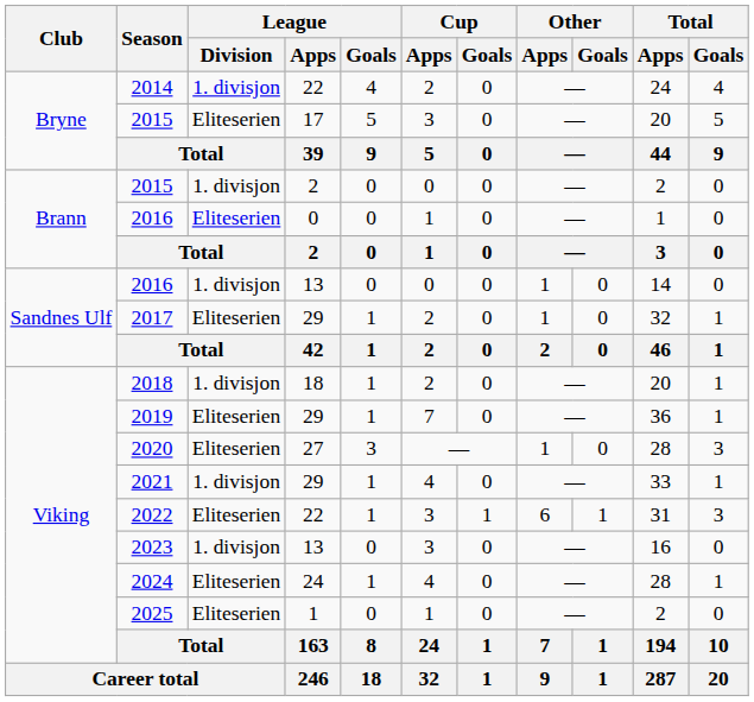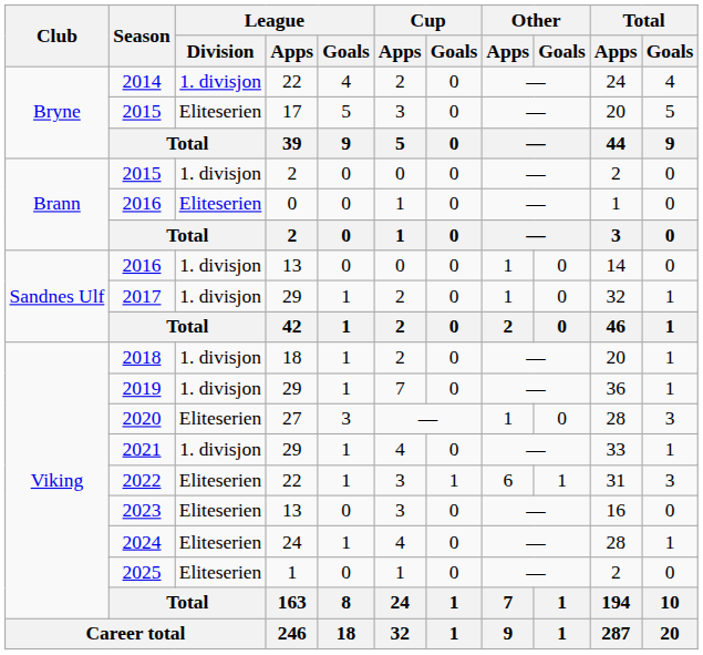2017 | League / Division: Eliteserien -> 1. divisjon
2019 | League / Division: Eliteserien -> 1. divisjon
2023 | League / Division: 1. divisjon -> Eliteserien
